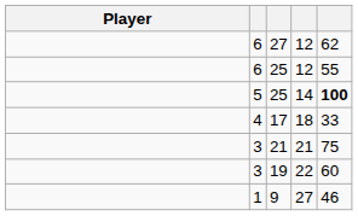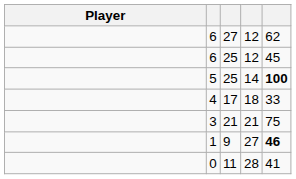25 / 12 | column 5: 55 -> 45
- row: 3 | 19 | 22 | 60
9 | column 5: normal -> bold
+ row: 0 | 11 | 28 | 41
